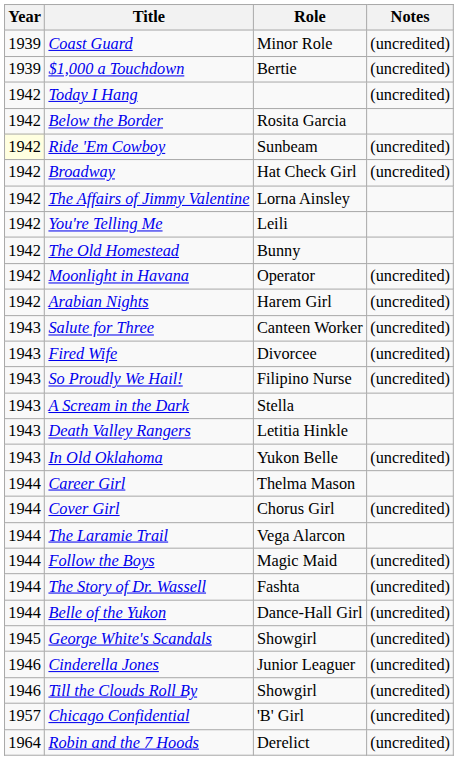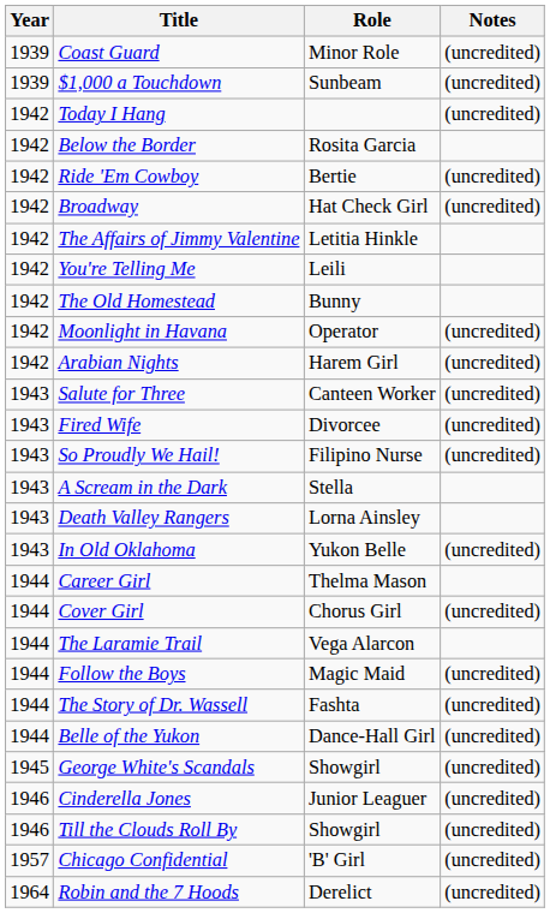$1,000 a Touchdown | Role: Bertie -> Sunbeam
Ride 'Em Cowboy | Year: lightyellow background -> no background
Ride 'Em Cowboy | Role: Sunbeam -> Bertie
The Affairs of Jimmy Valentine | Role: Lorna Ainsley -> Letitia Hinkle
Death Valley Rangers | Role: Letitia Hinkle -> Lorna Ainsley
